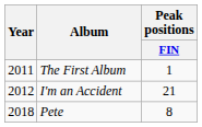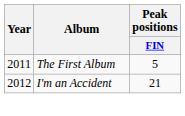The First Album | Peak positions / FIN: 1 -> 5
- row: 2018 | Pete | 8
